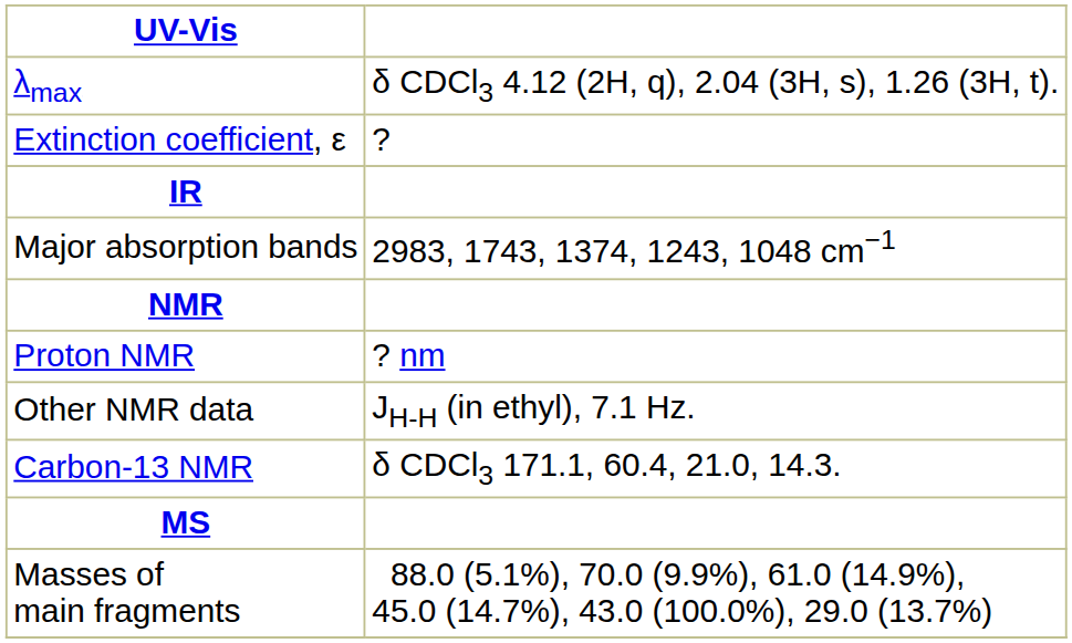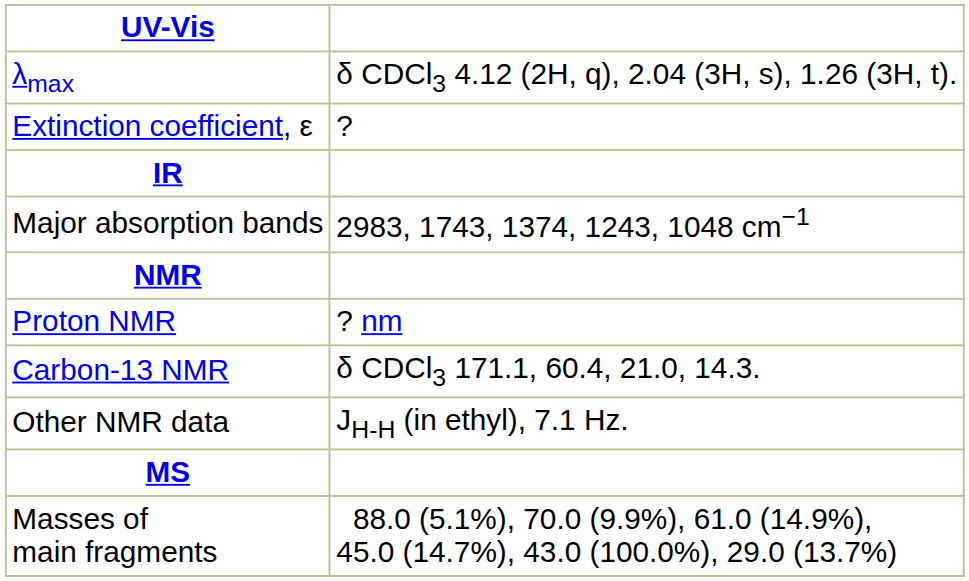rows swapped: Carbon-13 NMR <-> Other NMR data
